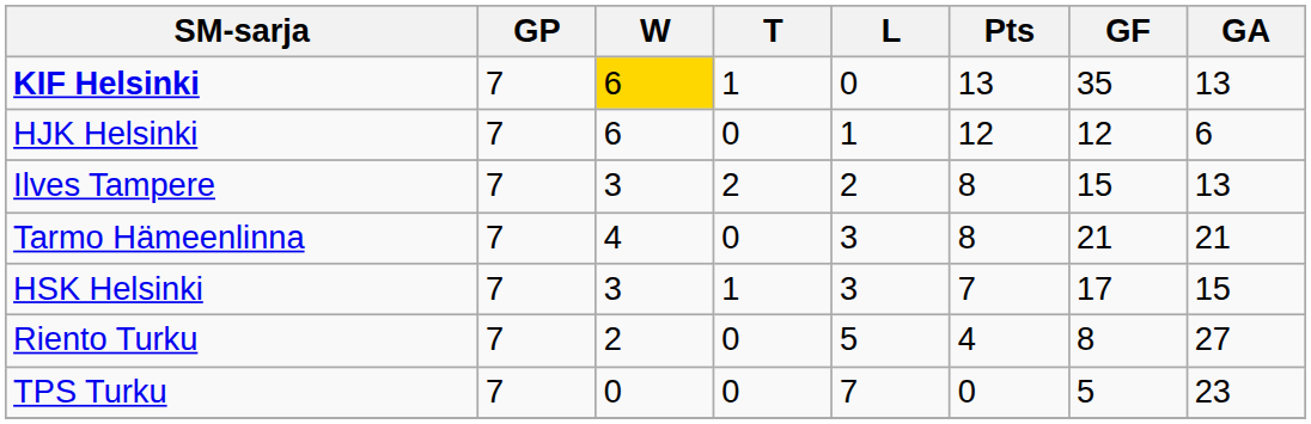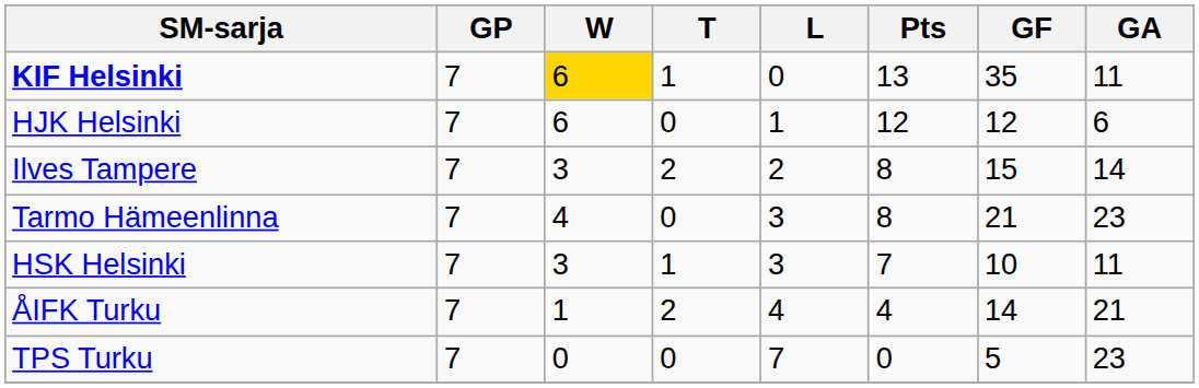KIF Helsinki | GA: 13 -> 11
Ilves Tampere | GA: 13 -> 14
Tarmo Hämeenlinna | GA: 21 -> 23
HSK Helsinki | GF: 17 -> 10
HSK Helsinki | GA: 15 -> 11
+ row: ÅIFK Turku | 7 | 1 | 2 | 4 | 4 | 14 | 21
- row: Riento Turku | 7 | 2 | 0 | 5 | 4 | 8 | 27
